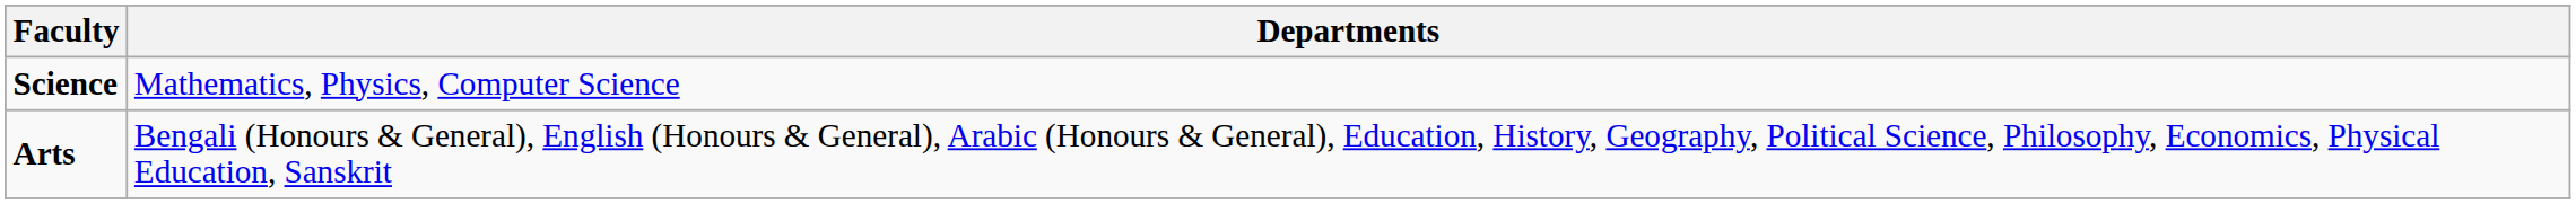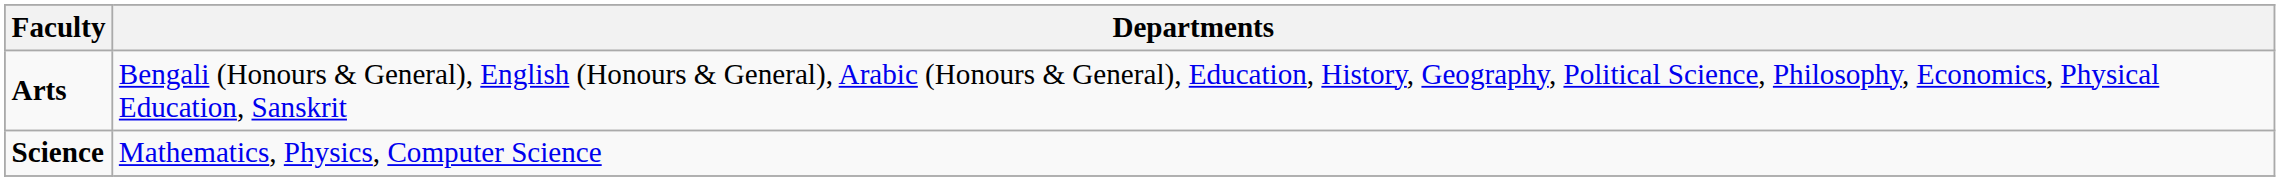rows swapped: Science <-> Arts
